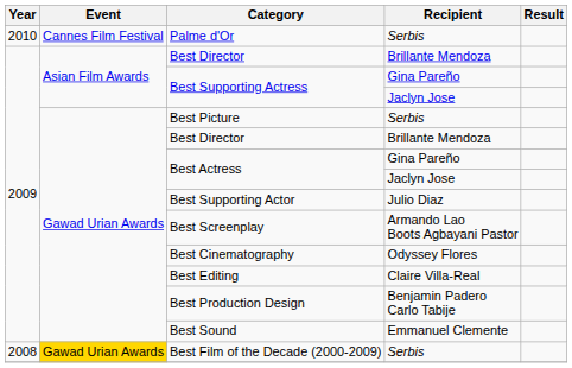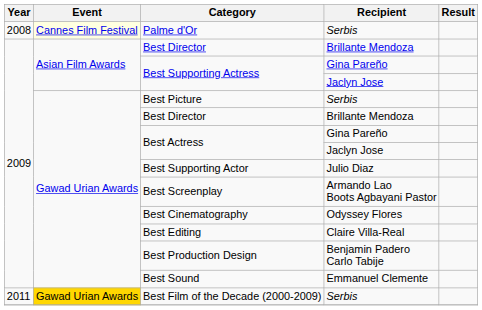Palme d'Or | Year: 2010 -> 2008
Palme d'Or | Event: no background -> lightyellow background
Best Film of the Decade (2000-2009) | Year: 2008 -> 2011
